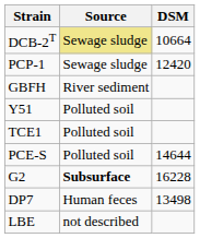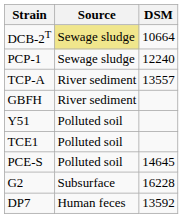PCP-1 | DSM: 12420 -> 12240
+ row: TCP-A | River sediment | 13557
PCE-S | DSM: 14644 -> 14645
G2 | Source: bold -> normal
DP7 | DSM: 13498 -> 13592
- row: LBE | not described
